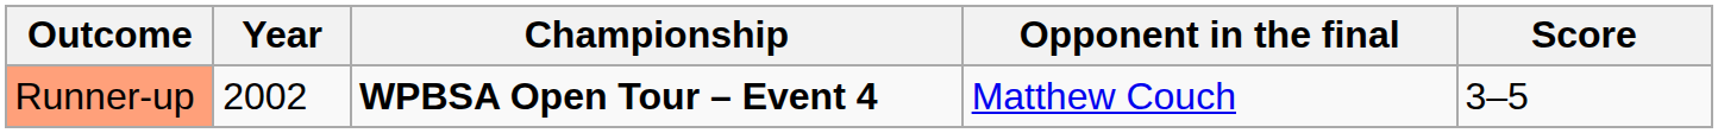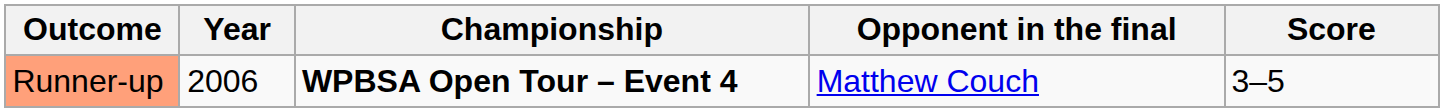Runner-up | Year: 2002 -> 2006
